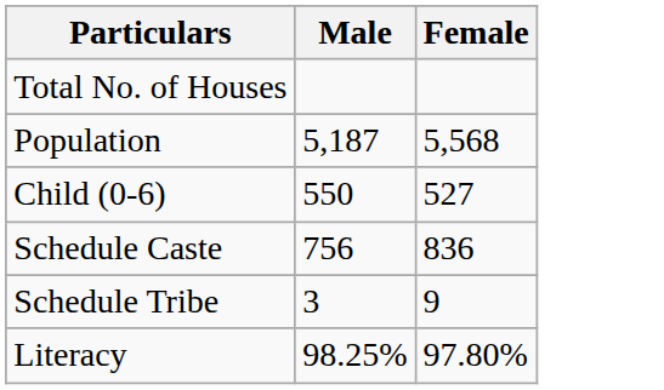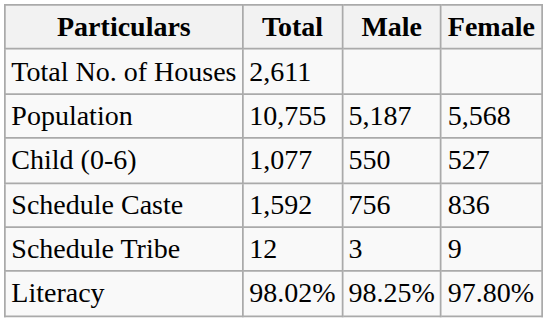+ column: Total | 2,611 | 10,755 | 1,077 | 1,592 | 12 | 98.02%
